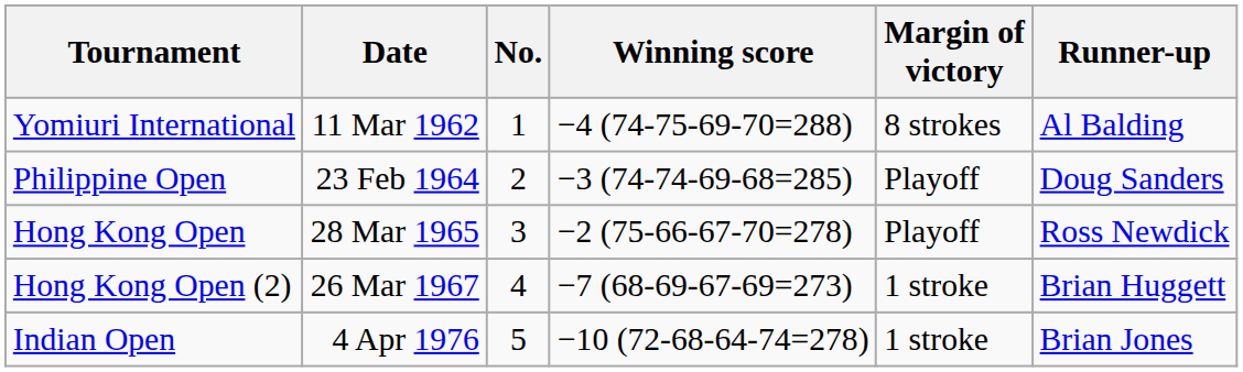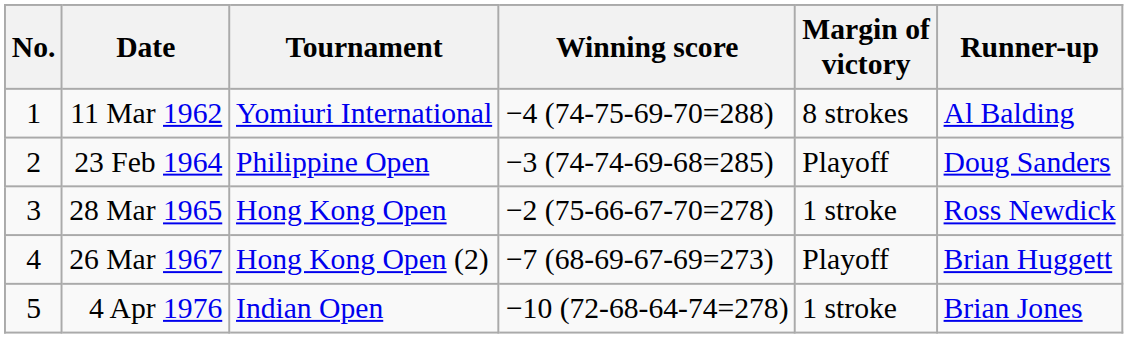columns swapped: No. <-> Tournament
28 Mar 1965 | Margin of victory: Playoff -> 1 stroke
26 Mar 1967 | Margin of victory: 1 stroke -> Playoff
